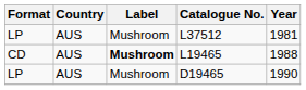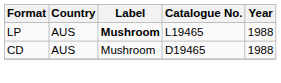- row: LP | AUS | Mushroom | L37512 | 1981
L19465 | Format: CD -> LP
D19465 | Format: LP -> CD
D19465 | Year: 1990 -> 1988
